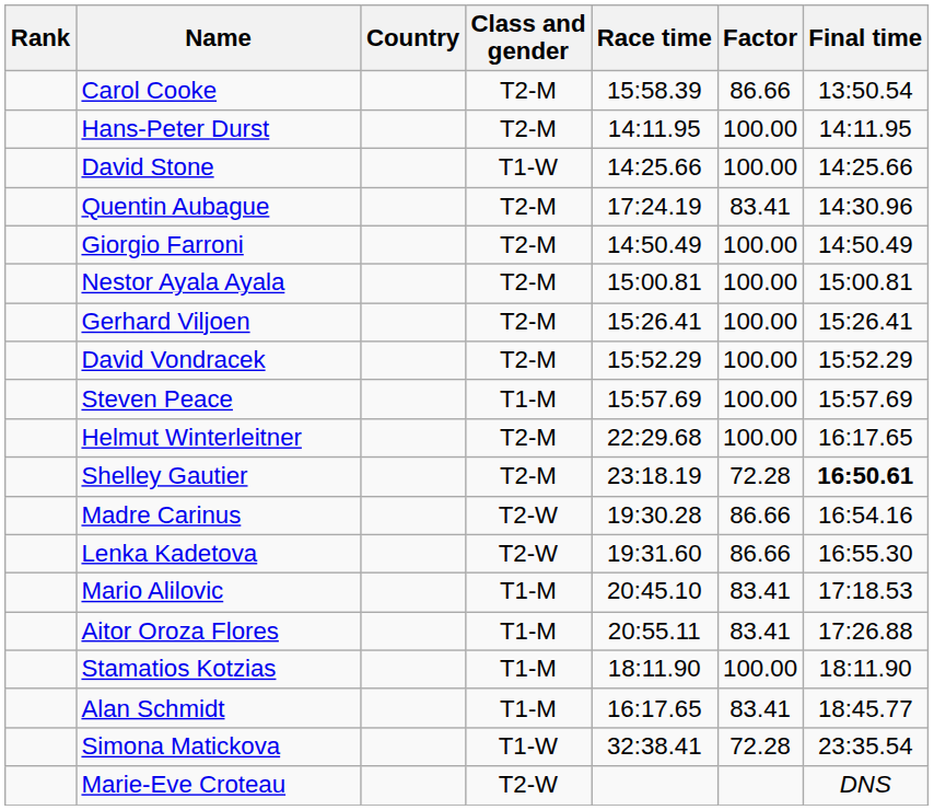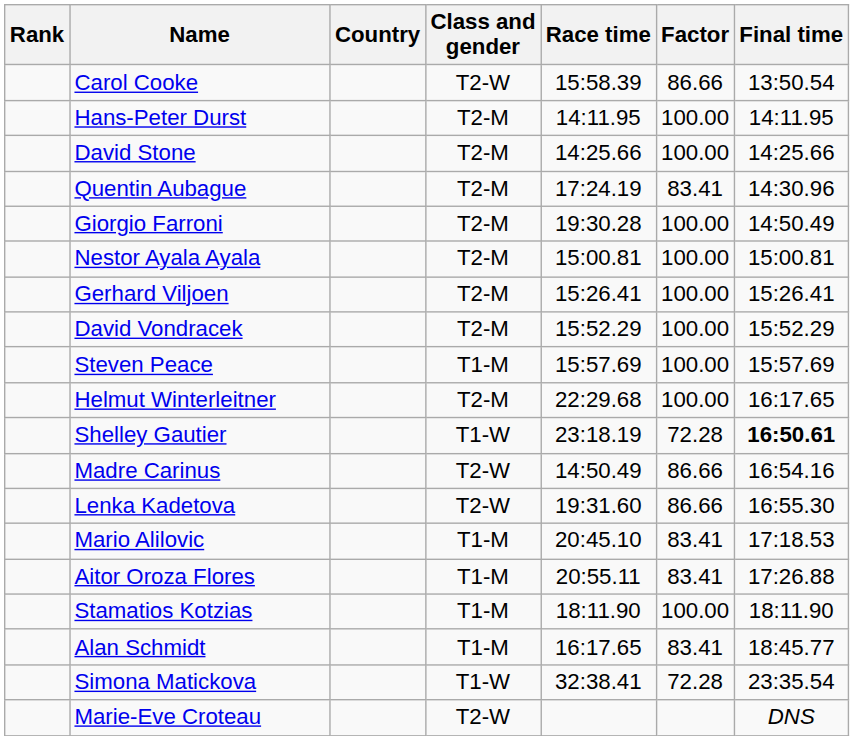Carol Cooke | Class and gender: T2-M -> T2-W
David Stone | Class and gender: T1-W -> T2-M
Giorgio Farroni | Race time: 14:50.49 -> 19:30.28
Shelley Gautier | Class and gender: T2-M -> T1-W
Madre Carinus | Race time: 19:30.28 -> 14:50.49
